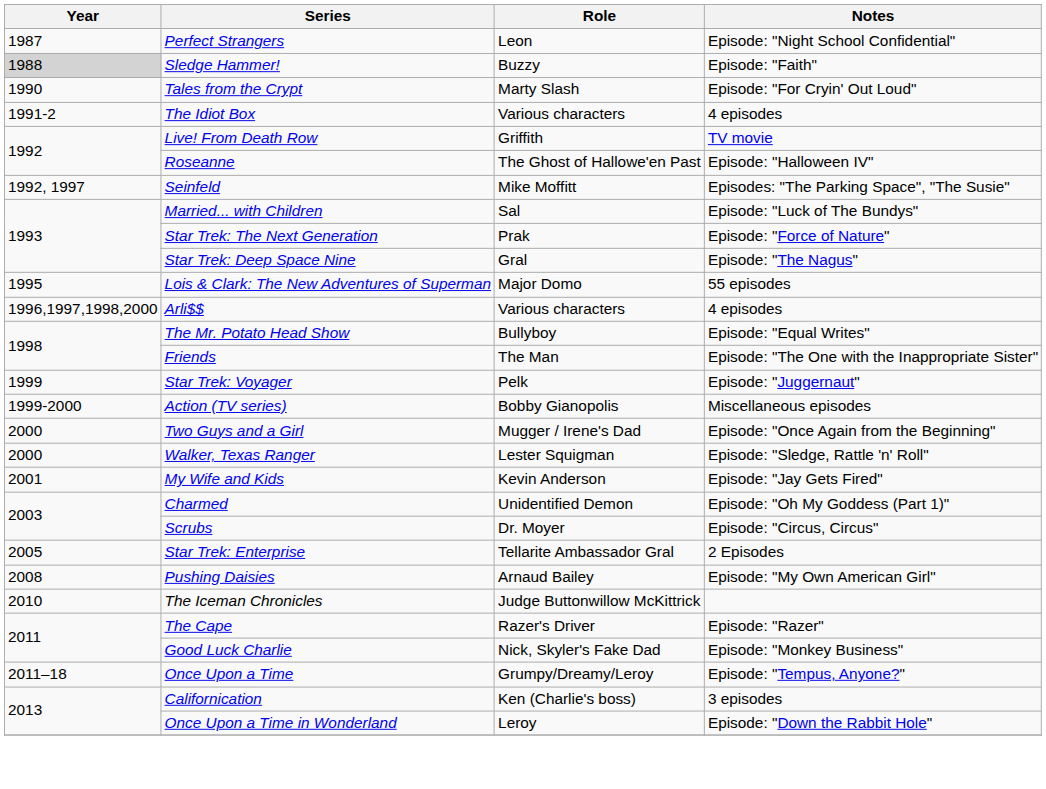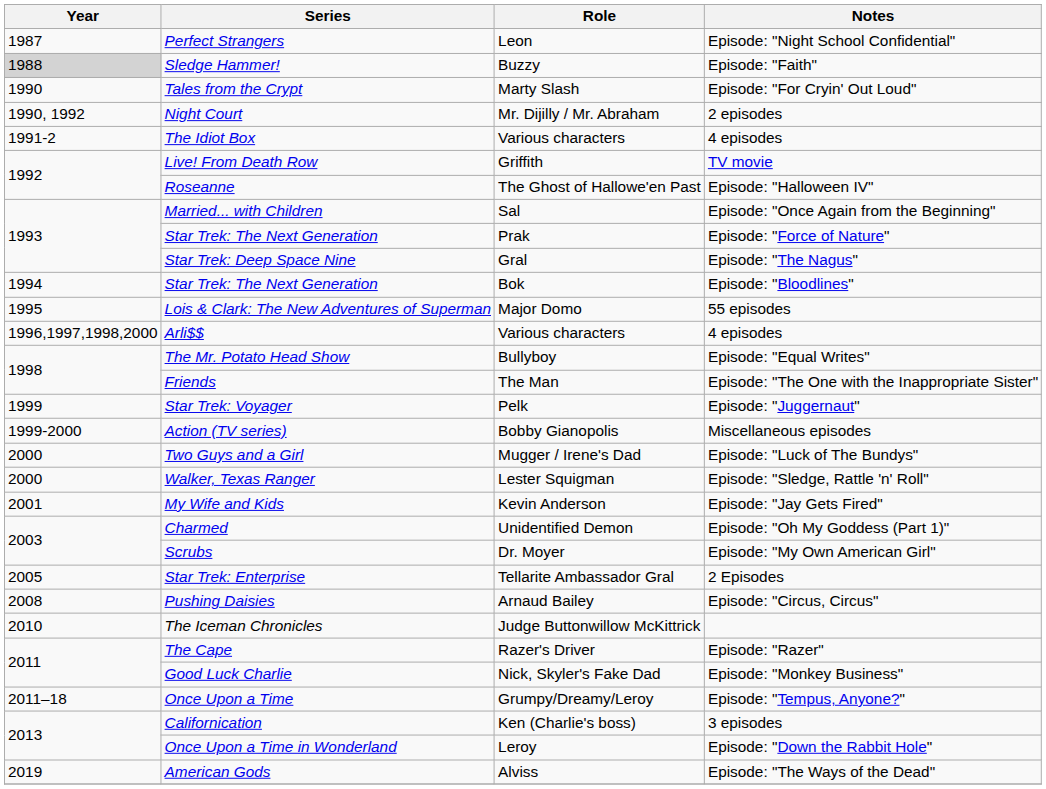+ row: 1990, 1992 | Night Court | Mr. Dijilly / Mr. Abraham | 2 episodes
- row: 1992, 1997 | Seinfeld | Mike Moffitt | Episodes: "The Parking Space", "The Susie"
Married... with Children | Notes: Episode: "Luck of The Bundys" -> Episode: "Once Again from the Beginning"
+ row: 1994 | Star Trek: The Next Generation | Bok | Episode: "Bloodlines"
Two Guys and a Girl | Notes: Episode: "Once Again from the Beginning" -> Episode: "Luck of The Bundys"
Scrubs | Notes: Episode: "Circus, Circus" -> Episode: "My Own American Girl"
Pushing Daisies | Notes: Episode: "My Own American Girl" -> Episode: "Circus, Circus"
+ row: 2019 | American Gods | Alviss | Episode: "The Ways of the Dead"
